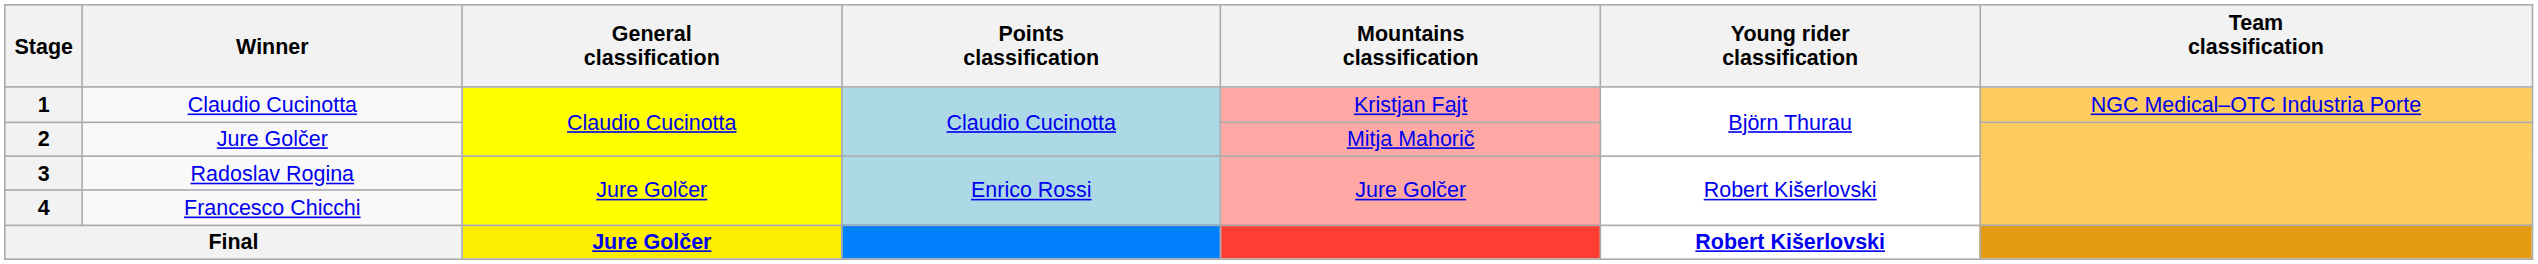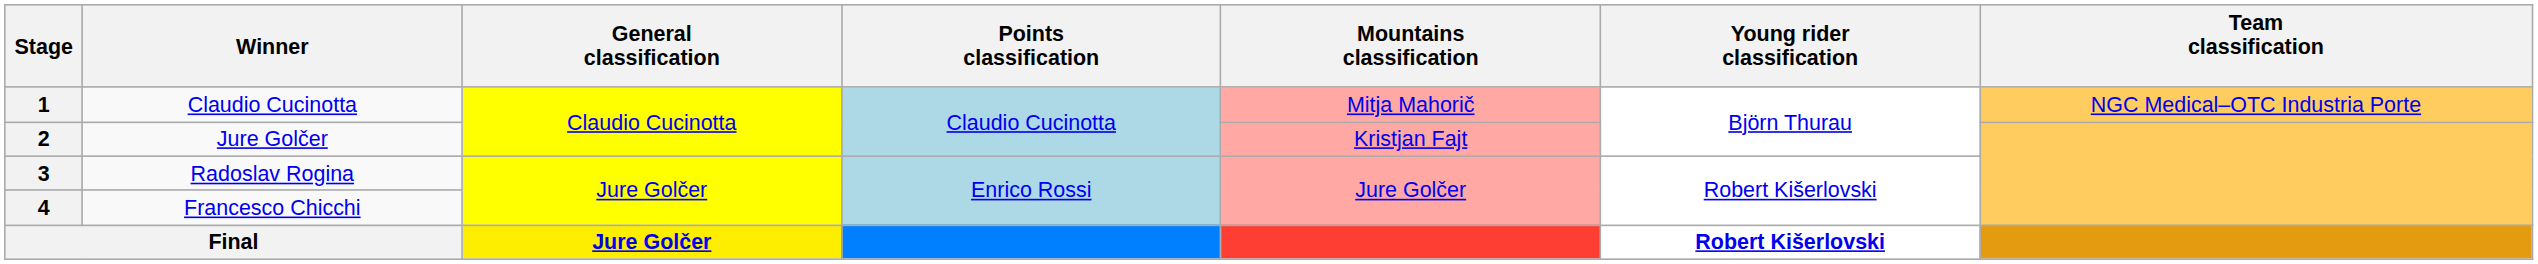1 | Mountains classification: Kristjan Fajt -> Mitja Mahorič
2 | Mountains classification: Mitja Mahorič -> Kristjan Fajt
